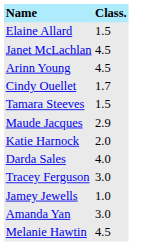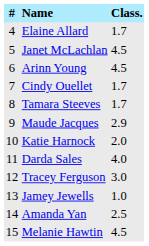+ column: # | 4 | 5 | 6 | 7 | 8 | 9 | 10 | 11 | 12 | 13 | 14 | 15
Elaine Allard | Class.: 1.5 -> 1.7
Tamara Steeves | Class.: 1.5 -> 1.7
Amanda Yan | Class.: 3.0 -> 2.5
